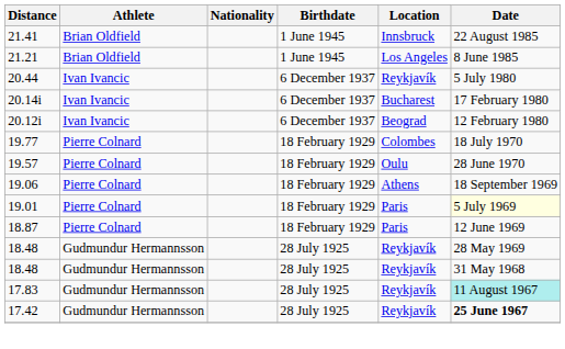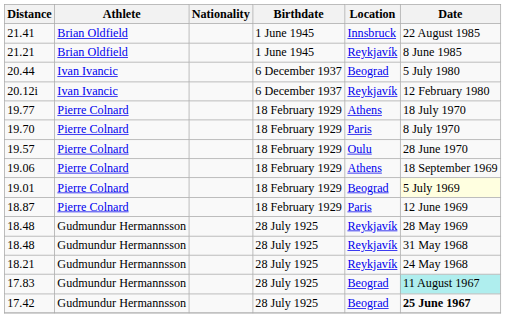21.21 | Location: Los Angeles -> Reykjavík
20.44 | Location: Reykjavík -> Beograd
- row: 20.14i | Ivan Ivancic | 6 December 1937 | Bucharest | 17 February 1980
20.12i | Location: Beograd -> Reykjavík
19.77 | Location: Colombes -> Athens
+ row: 19.70 | Pierre Colnard | 18 February 1929 | Paris | 8 July 1970
19.01 | Location: Paris -> Beograd
+ row: 18.21 | Gudmundur Hermannsson | 28 July 1925 | Reykjavík | 24 May 1968
17.83 | Location: Reykjavík -> Beograd
17.42 | Location: Reykjavík -> Beograd
